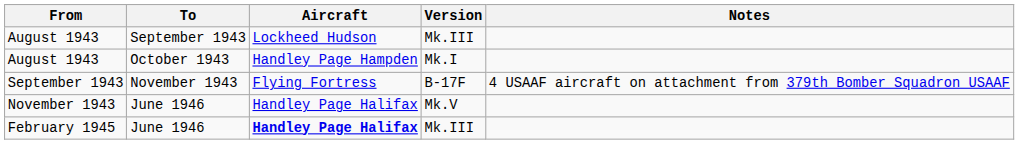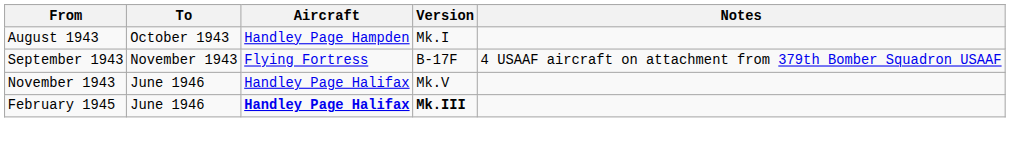- row: August 1943 | September 1943 | Lockheed Hudson | Mk.III
February 1945 | Version: normal -> bold
